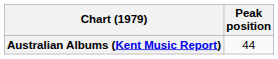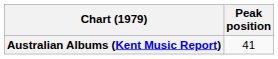Australian Albums (Kent Music Report) | Peak position: 44 -> 41
